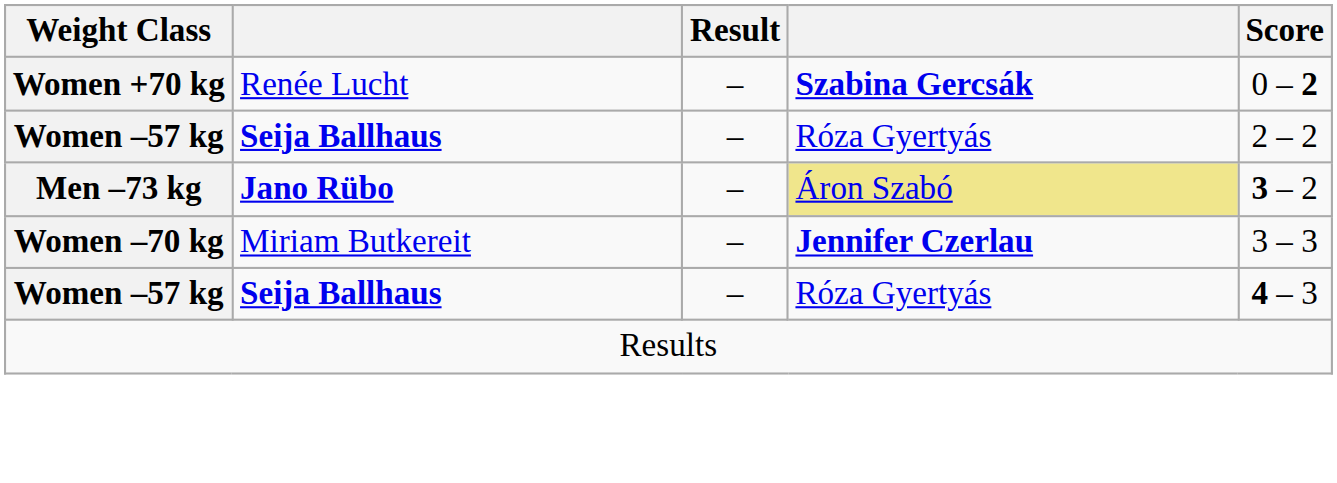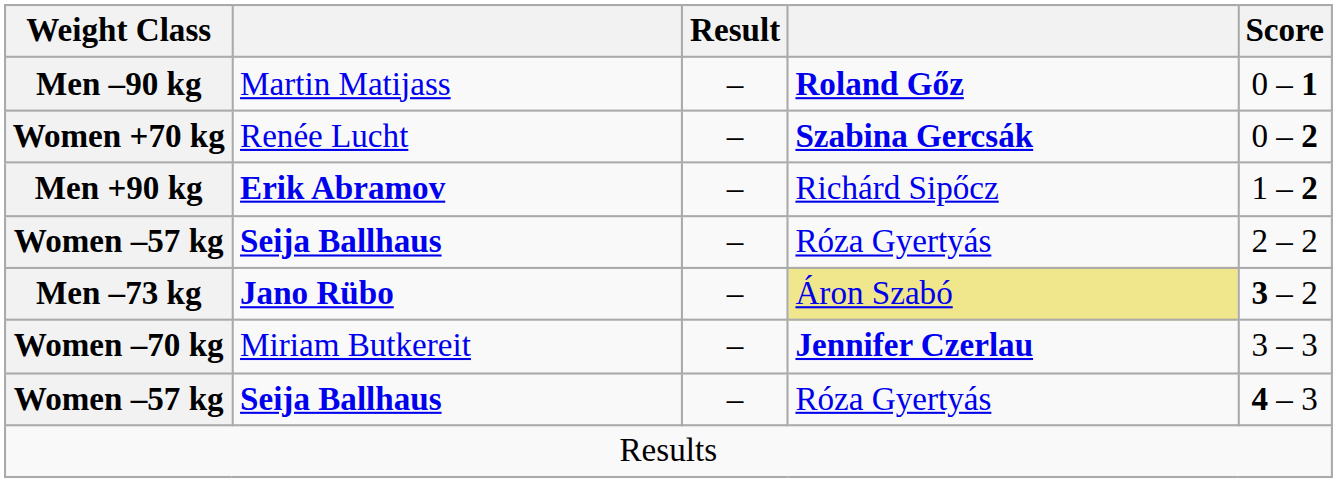+ row: Men –90 kg | Martin Matijass | – | Roland Gőz | 0 – 1
+ row: Men +90 kg | Erik Abramov | – | Richárd Sipőcz | 1 – 2
